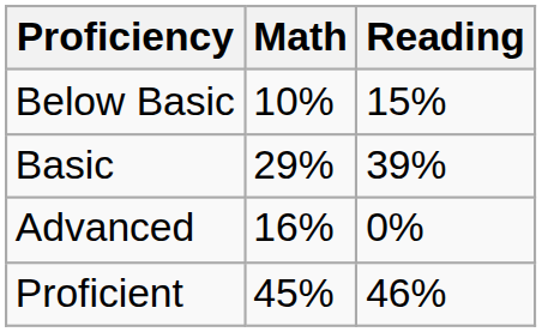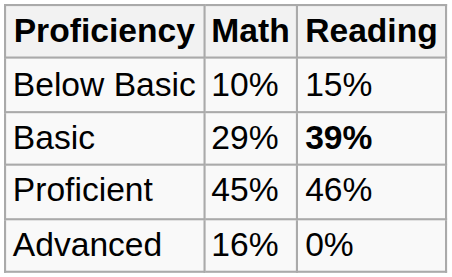Basic | Reading: normal -> bold
rows swapped: Proficient <-> Advanced
